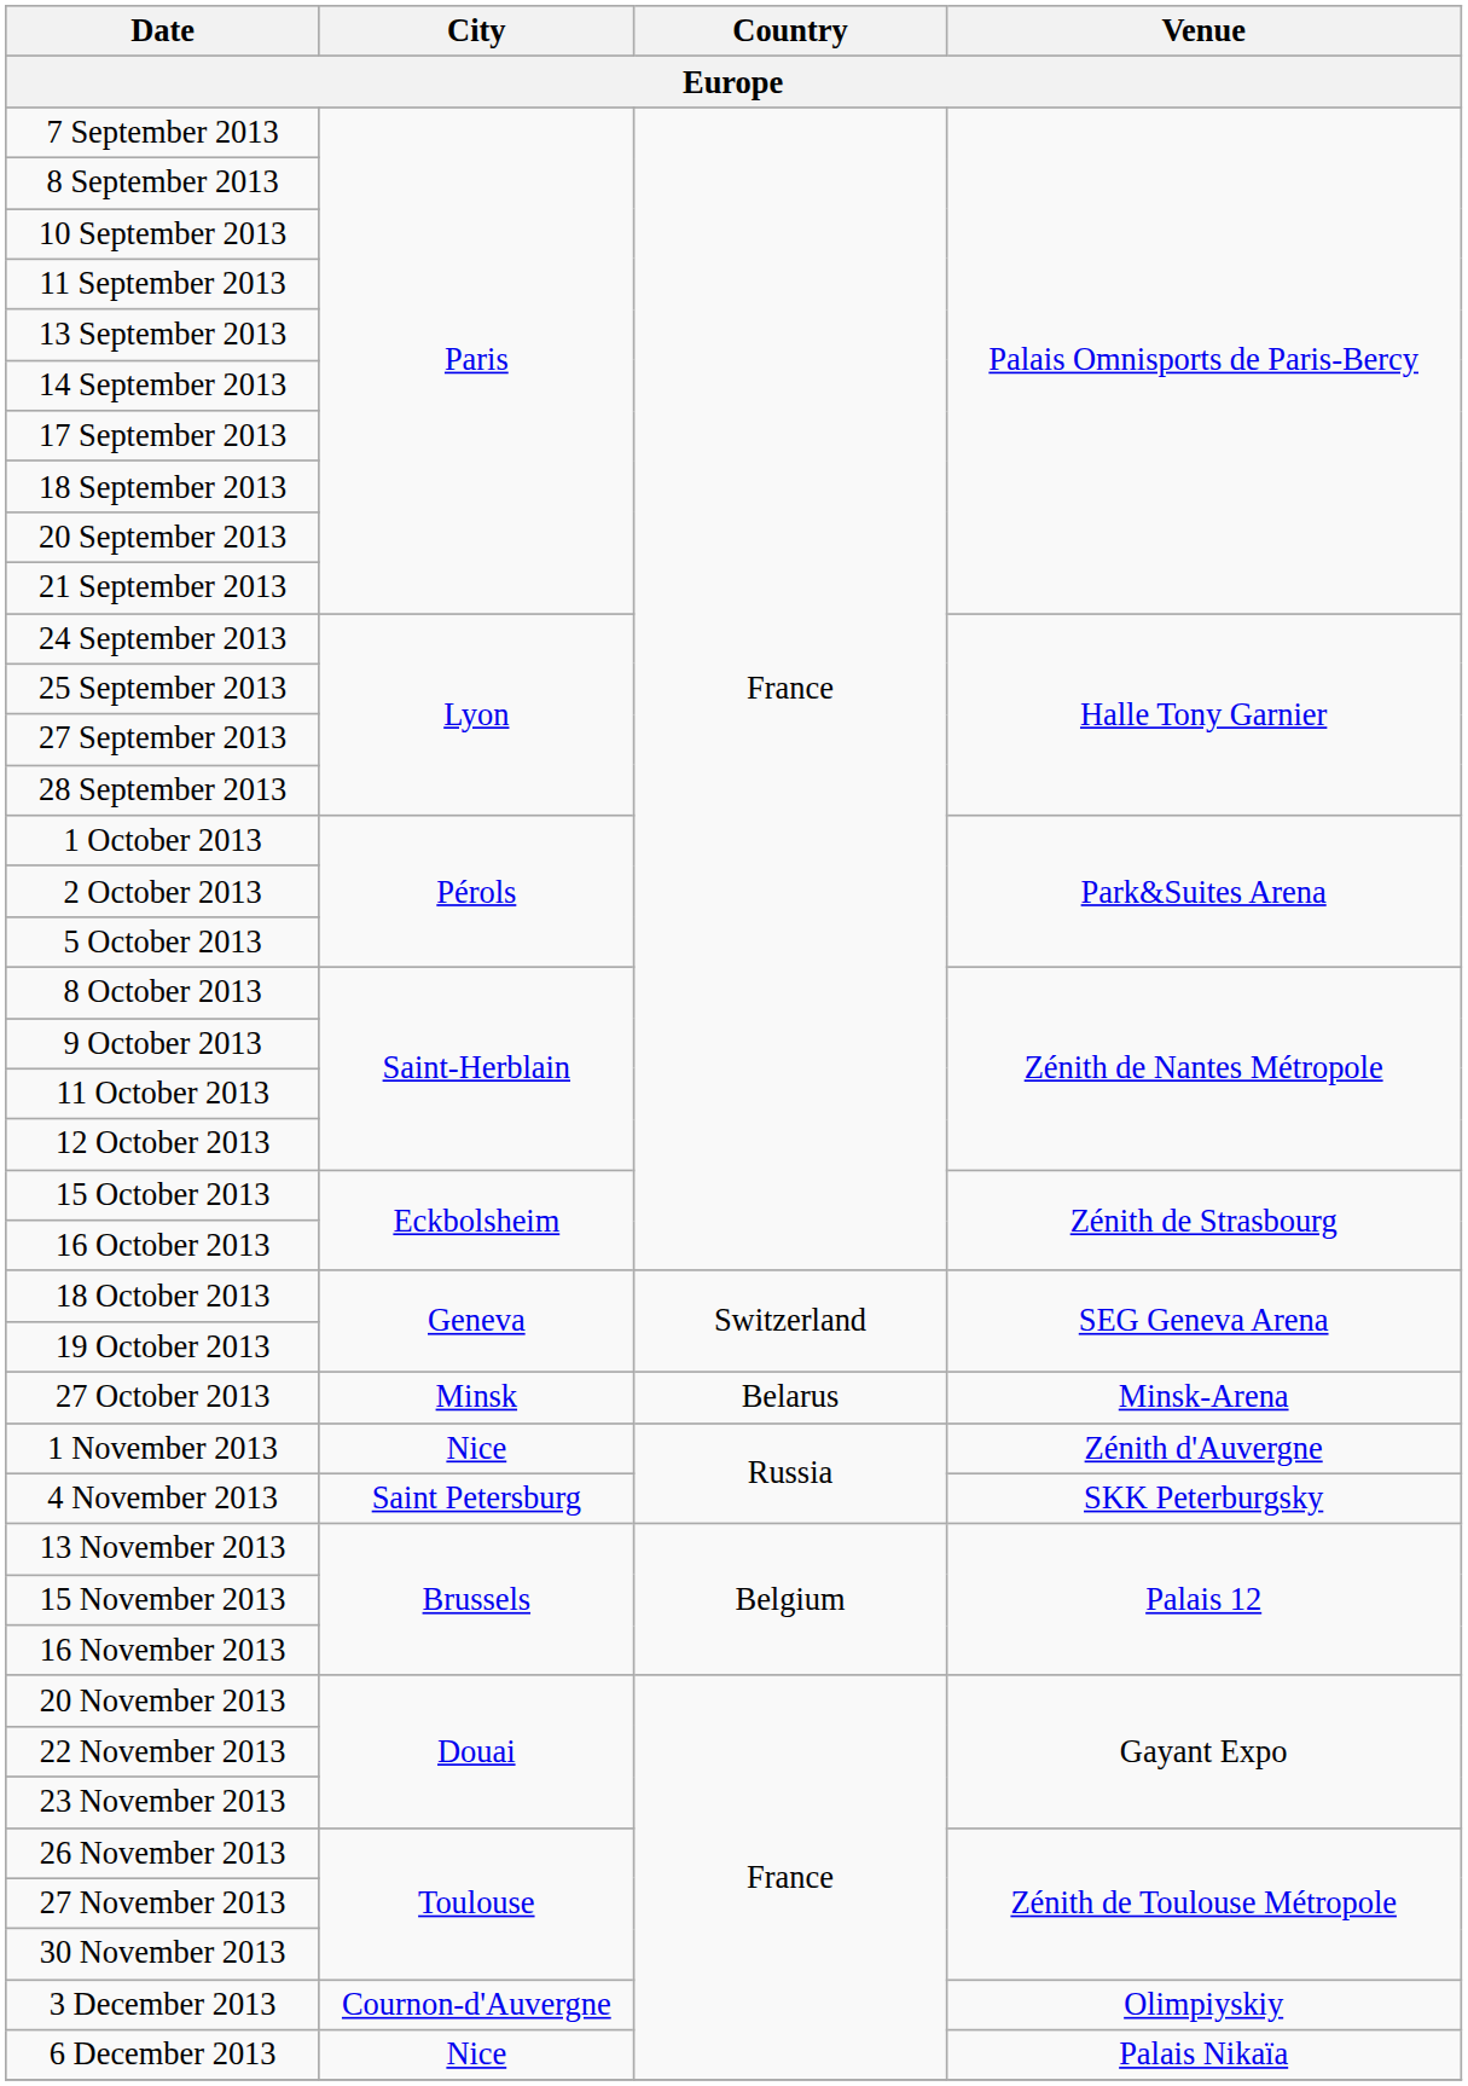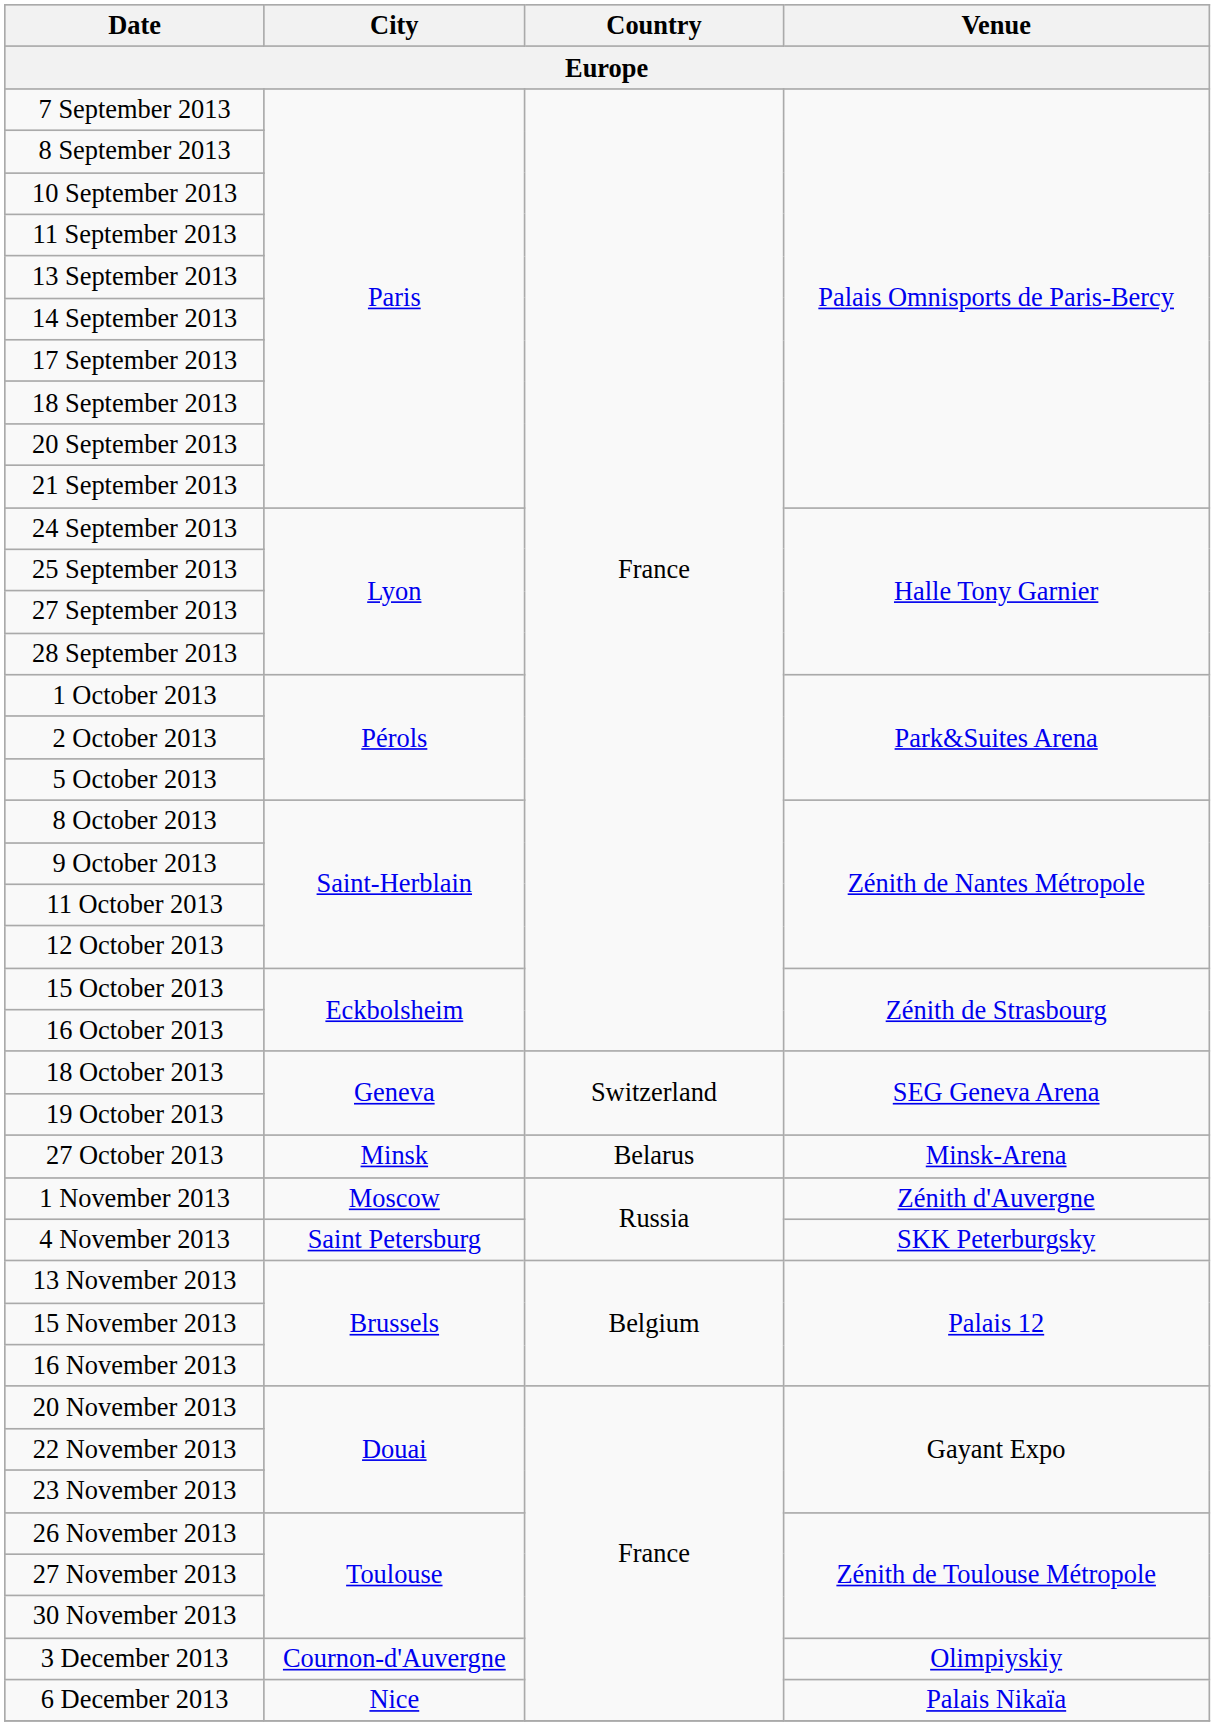1 November 2013 | City: Nice -> Moscow
